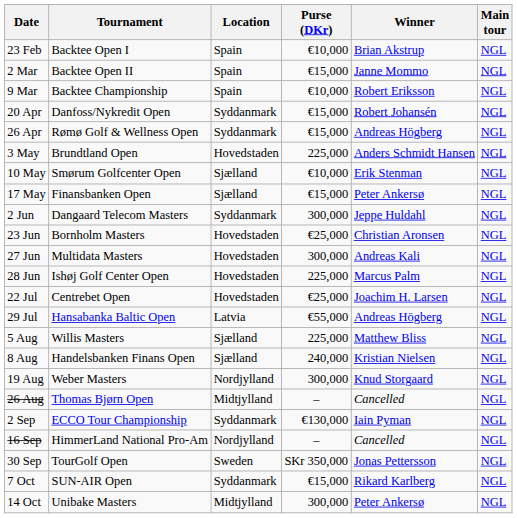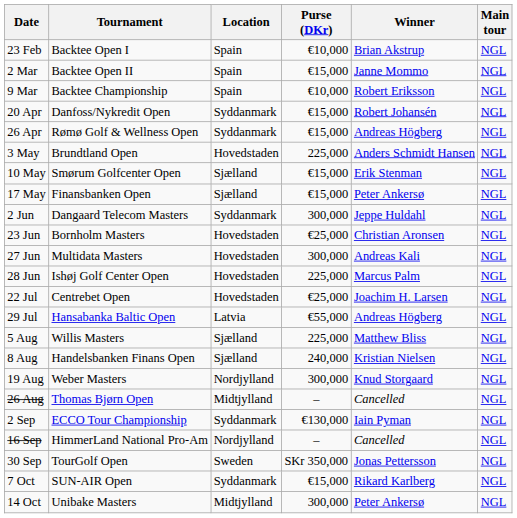10 May | Purse (DKr): €10,000 -> €15,000
